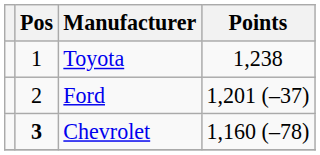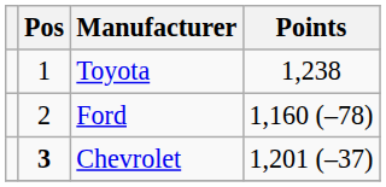Ford | Points: 1,201 (–37) -> 1,160 (–78)
Chevrolet | Points: 1,160 (–78) -> 1,201 (–37)
